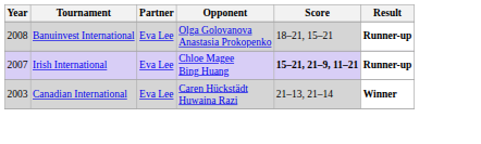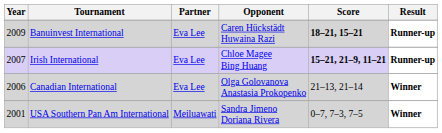Banuinvest International | Year: 2008 -> 2009
Banuinvest International | Opponent: Olga Golovanova Anastasia Prokopenko -> Caren Hückstädt Huwaina Razi
Banuinvest International | Score: normal -> bold
Canadian International | Year: 2003 -> 2006
Canadian International | Opponent: Caren Hückstädt Huwaina Razi -> Olga Golovanova Anastasia Prokopenko
+ row: 2001 | USA Southern Pan Am International | Meiluawati | Sandra Jimeno Doriana Rivera | 0–7, 7–3, 7–5 | Winner
